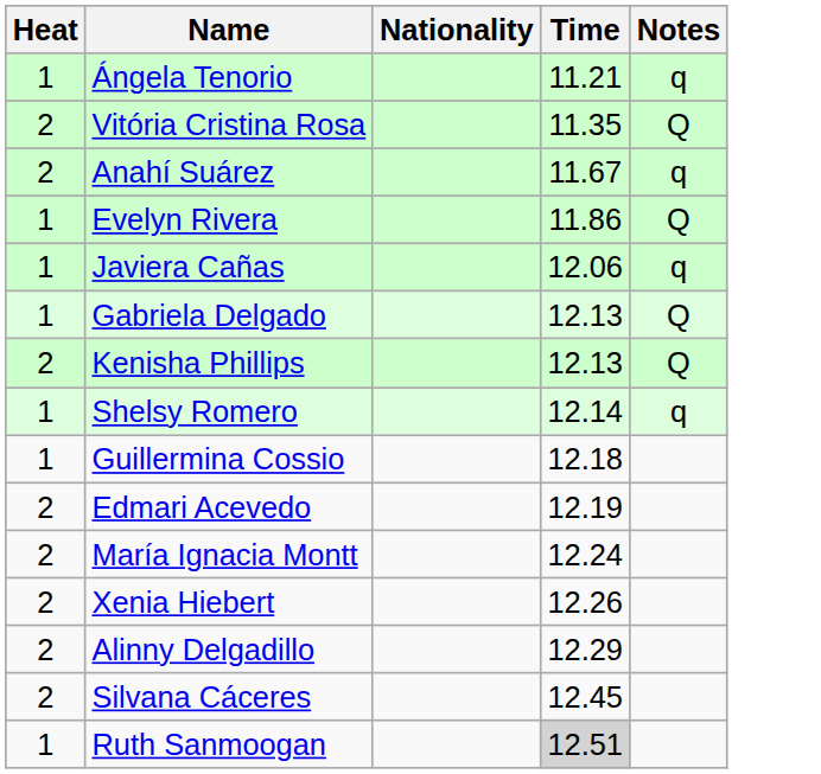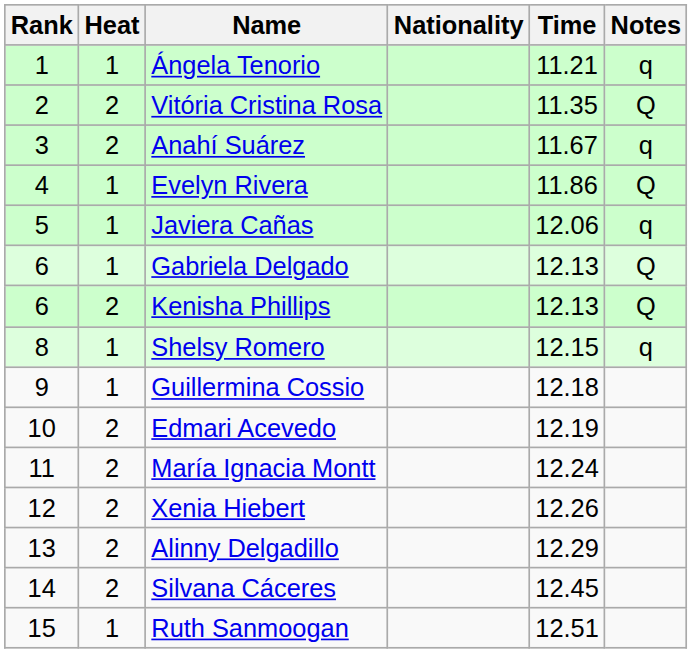+ column: Rank | 1 | 2 | 3 | 4 | 5 | 6 | 6 | 8 | 9 | 10 | 11 | 12 | 13 | 14 | 15
Shelsy Romero | Time: 12.14 -> 12.15
Ruth Sanmoogan | Time: lightgrey background -> no background
